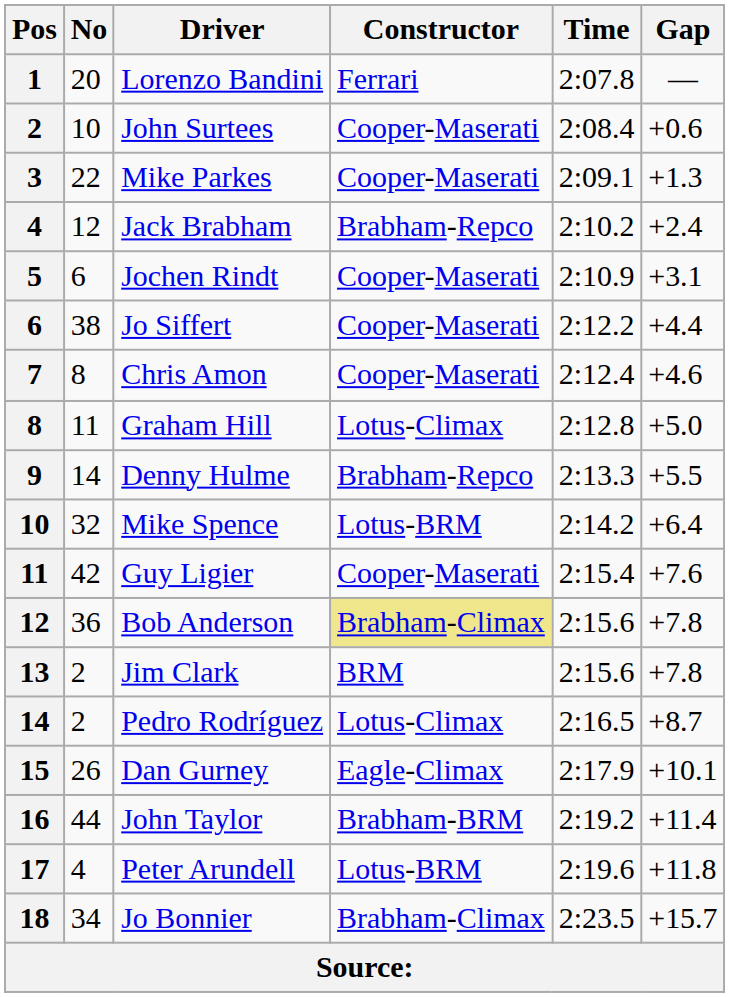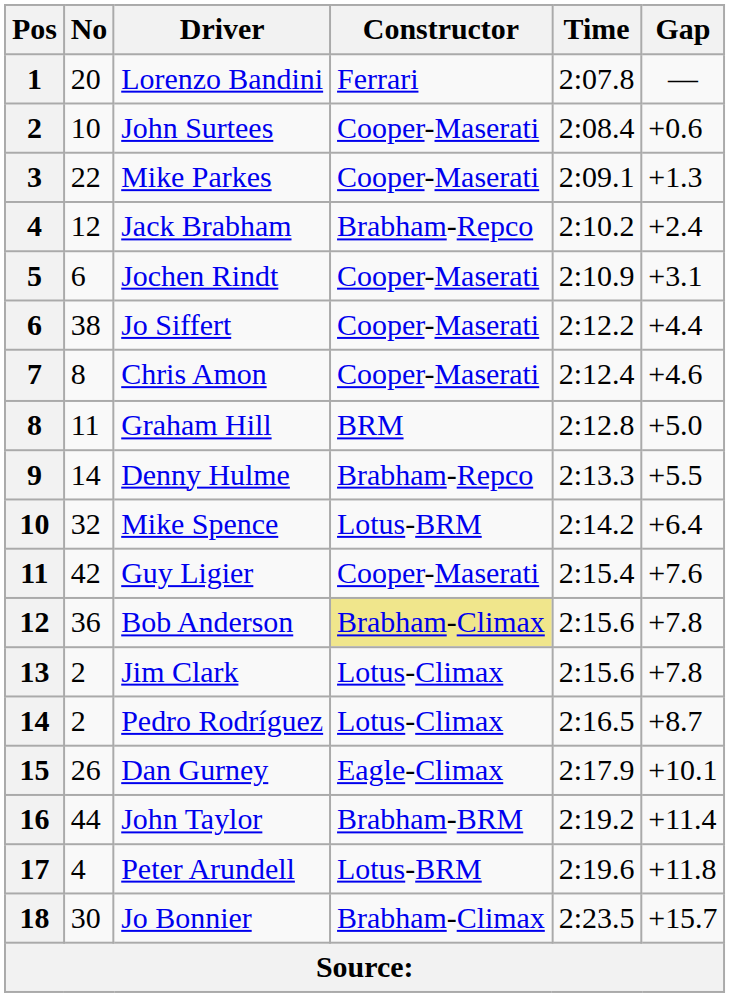Graham Hill | Constructor: Lotus-Climax -> BRM
Jim Clark | Constructor: BRM -> Lotus-Climax
Jo Bonnier | No: 34 -> 30
